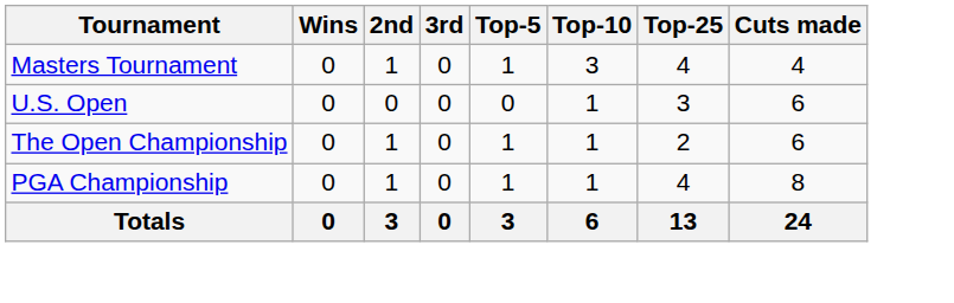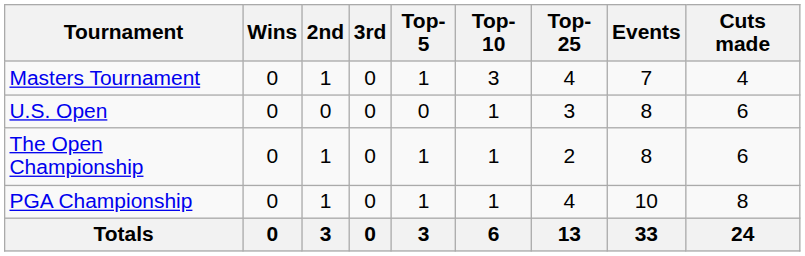+ column: Events | 7 | 8 | 8 | 10 | 33
